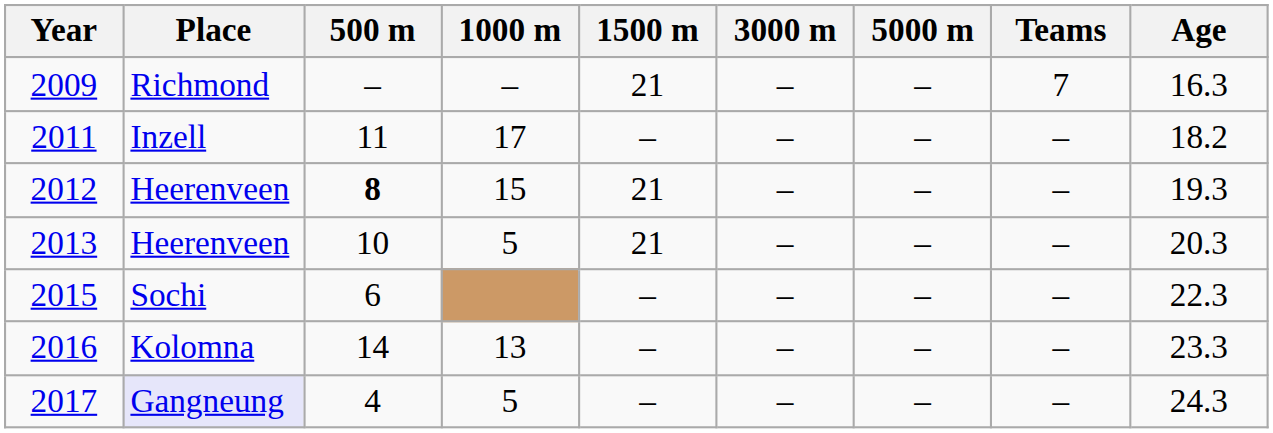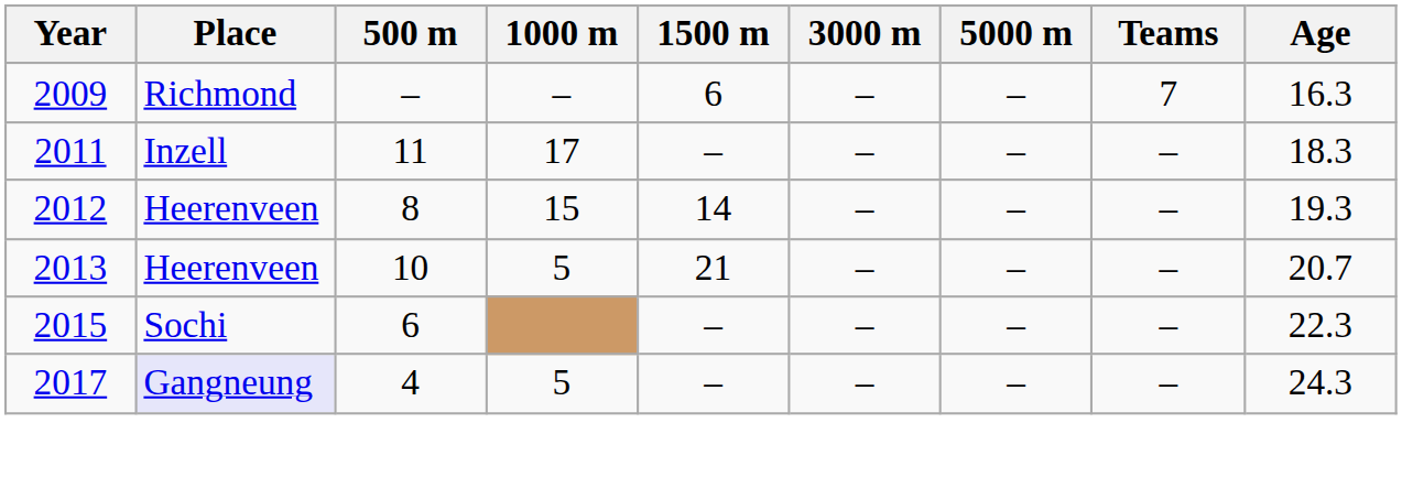2009 | 1500 m: 21 -> 6
2011 | Age: 18.2 -> 18.3
2012 | 500 m: bold -> normal
2012 | 1500 m: 21 -> 14
2013 | Age: 20.3 -> 20.7
- row: 2016 | Kolomna | 14 | 13 | – | – | – | – | 23.3
